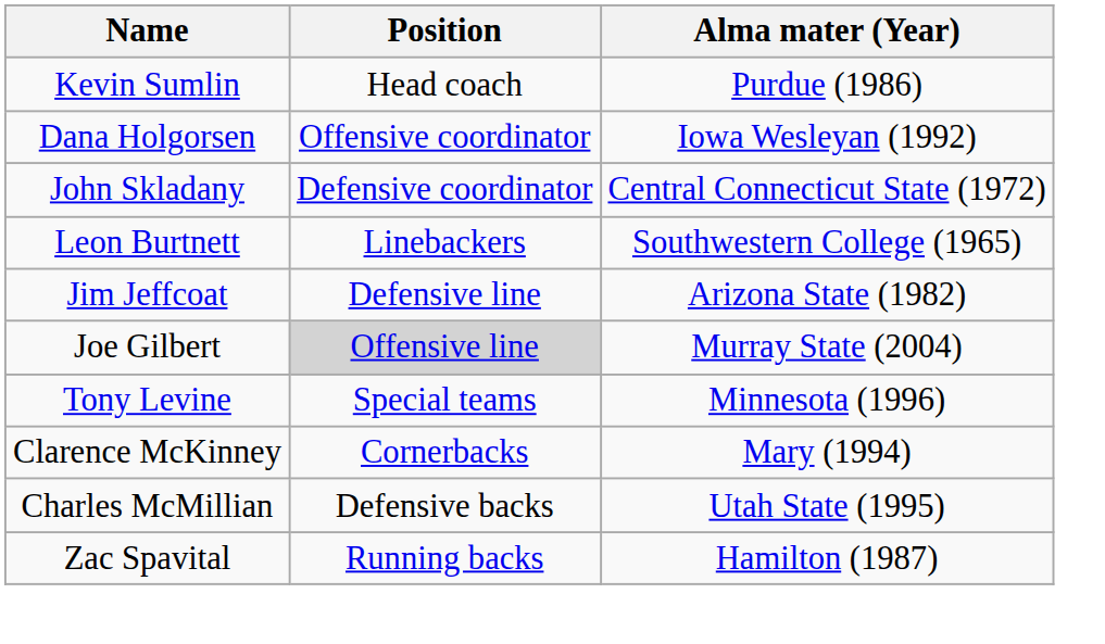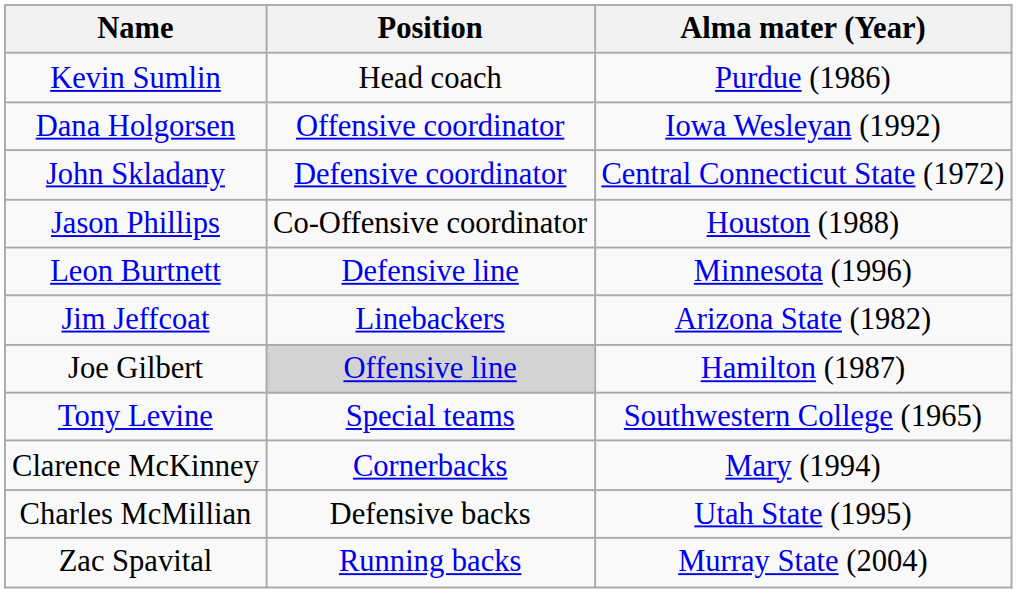+ row: Jason Phillips | Co-Offensive coordinator | Houston (1988)
Leon Burtnett | Position: Linebackers -> Defensive line
Leon Burtnett | Alma mater (Year): Southwestern College (1965) -> Minnesota (1996)
Jim Jeffcoat | Position: Defensive line -> Linebackers
Joe Gilbert | Alma mater (Year): Murray State (2004) -> Hamilton (1987)
Tony Levine | Alma mater (Year): Minnesota (1996) -> Southwestern College (1965)
Zac Spavital | Alma mater (Year): Hamilton (1987) -> Murray State (2004)
